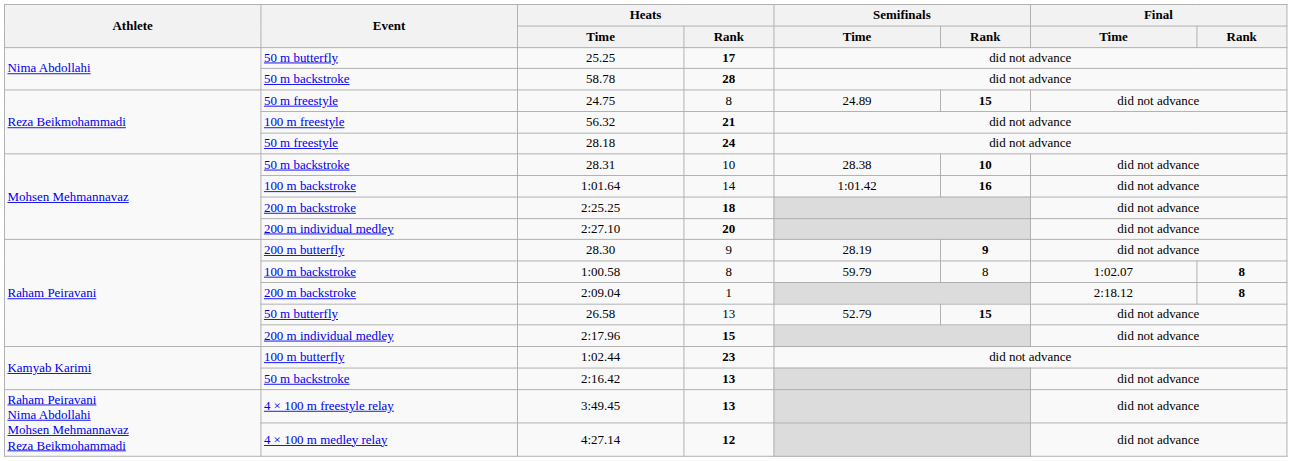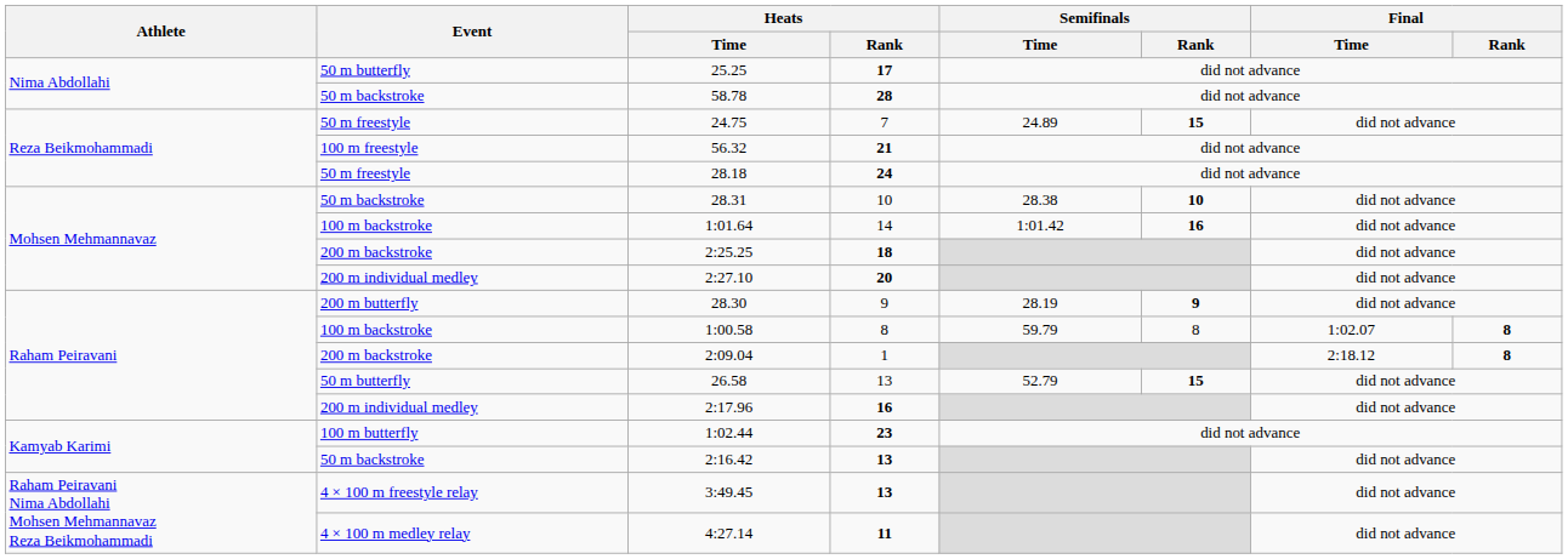24.75 | Heats / Rank: 8 -> 7
2:17.96 | Heats / Rank: 15 -> 16
4:27.14 | Heats / Rank: 12 -> 11
